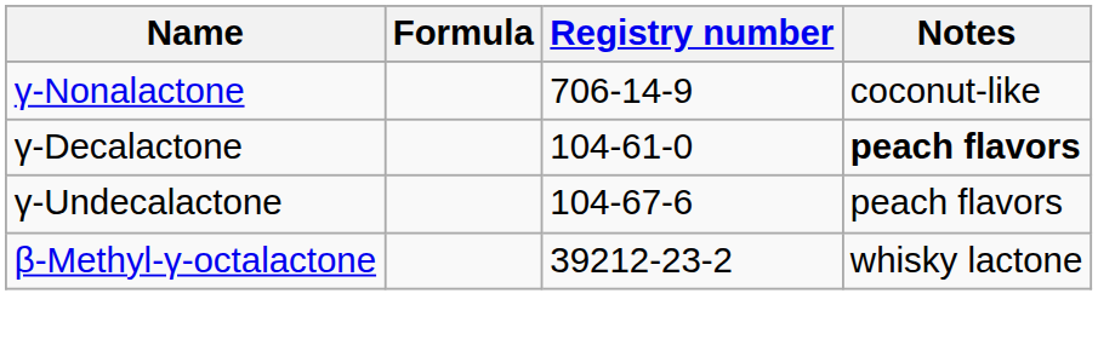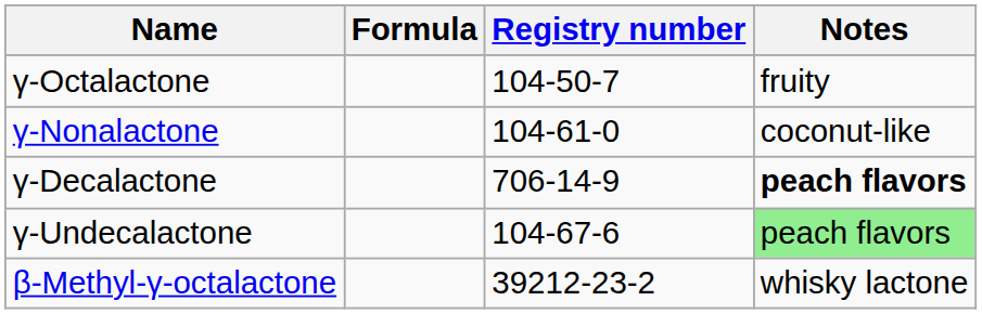+ row: γ-Octalactone | 104-50-7 | fruity
γ-Nonalactone | Registry number: 706-14-9 -> 104-61-0
γ-Decalactone | Registry number: 104-61-0 -> 706-14-9
γ-Undecalactone | Notes: no background -> lightgreen background
